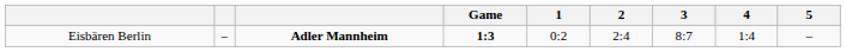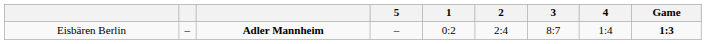columns swapped: Game <-> 5
